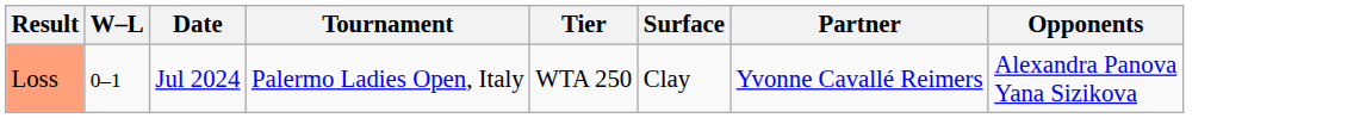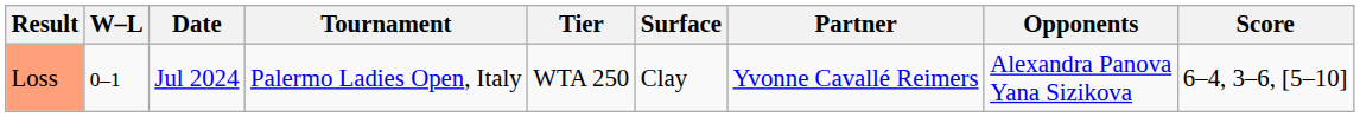+ column: Score | 6–4, 3–6, [5–10]
